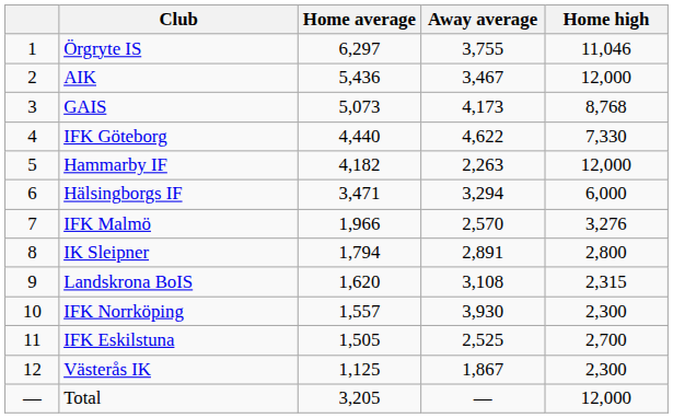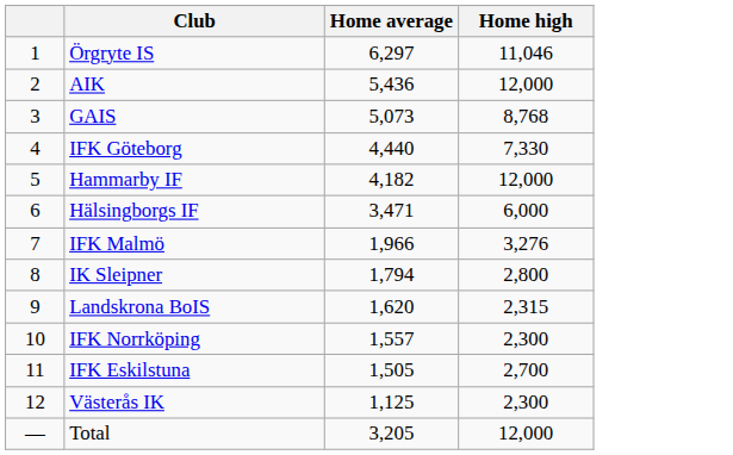- column: Away average | 3,755 | 3,467 | 4,173 | 4,622 | 2,263 | 3,294 | 2,570 | 2,891 | 3,108 | 3,930 | 2,525 | 1,867 | —
